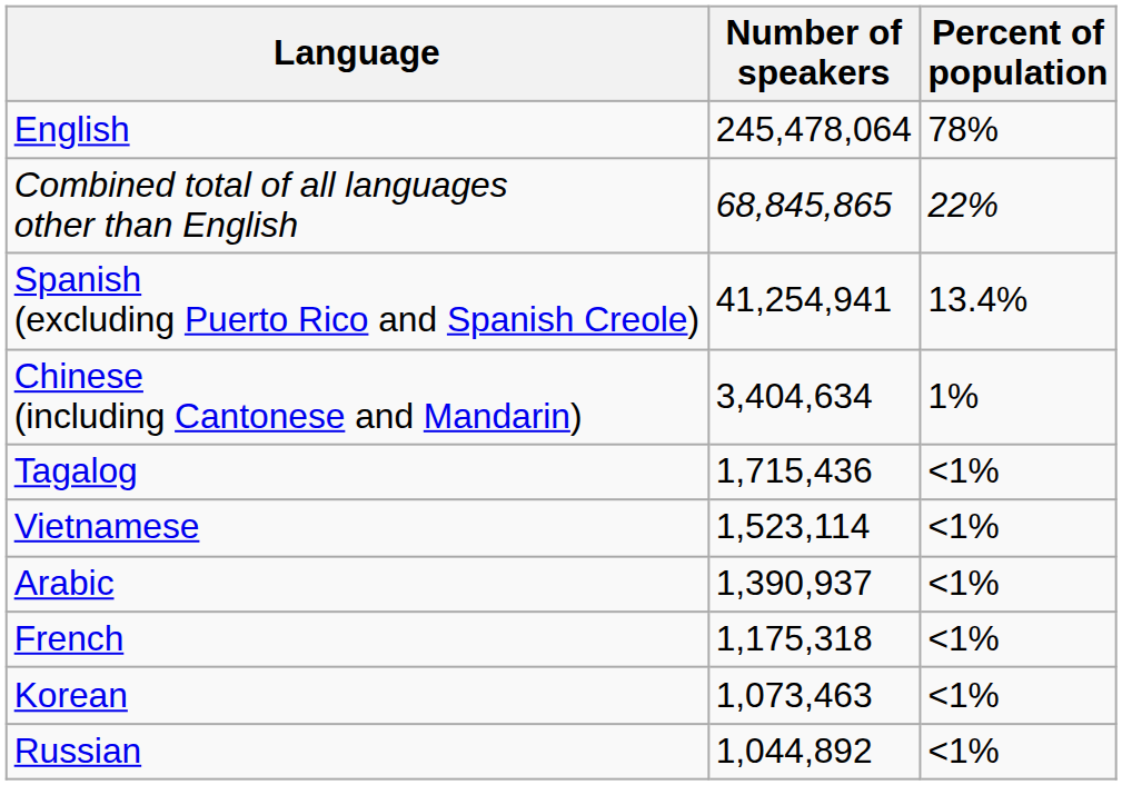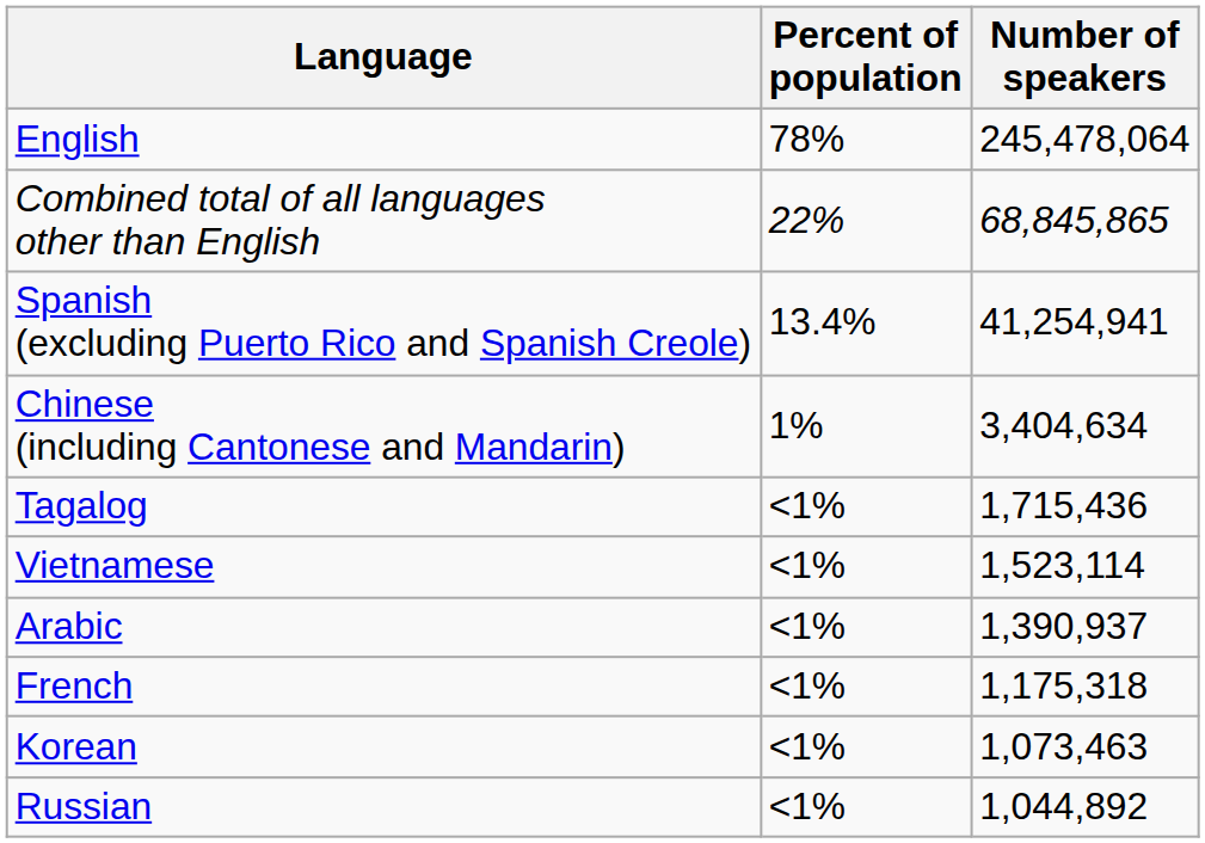columns swapped: Percent of population <-> Number of speakers
